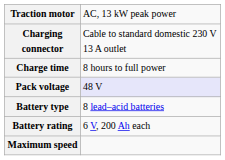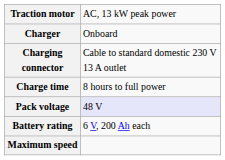+ row: Charger | Onboard
- row: Battery type | 8 lead–acid batteries
